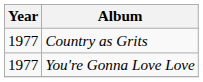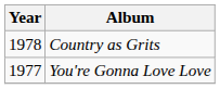Country as Grits | Year: 1977 -> 1978
